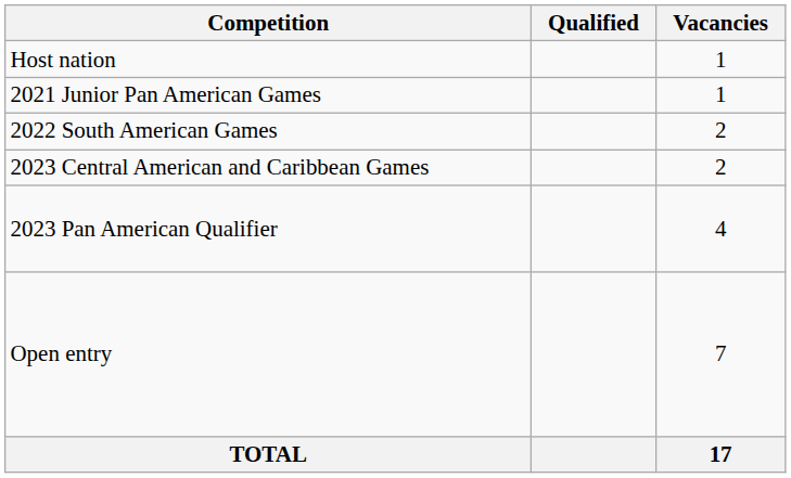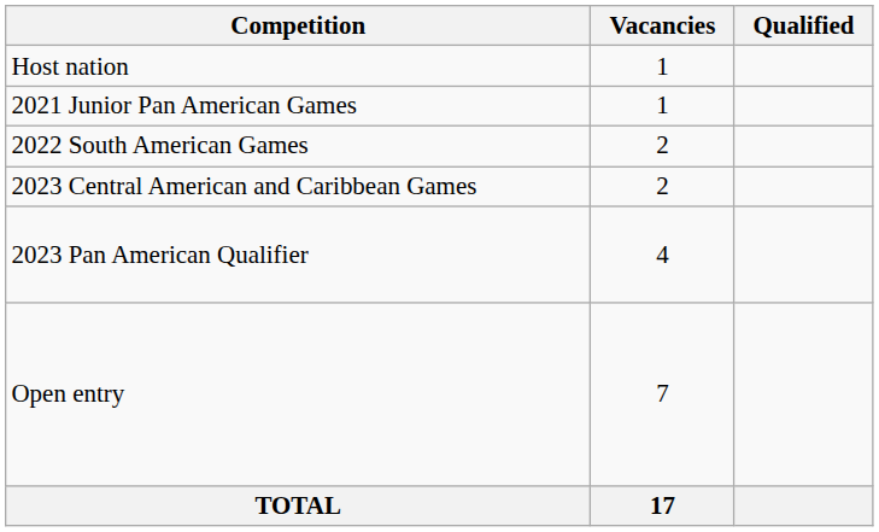columns swapped: Vacancies <-> Qualified
